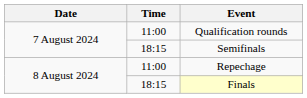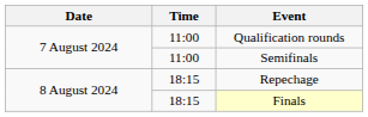Semifinals | Time: 18:15 -> 11:00
Repechage | Time: 11:00 -> 18:15
